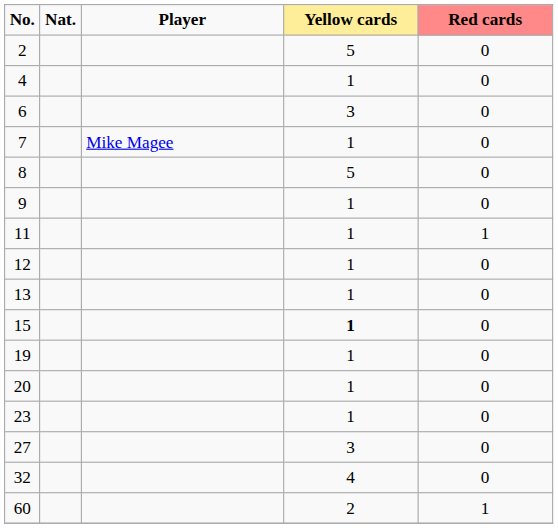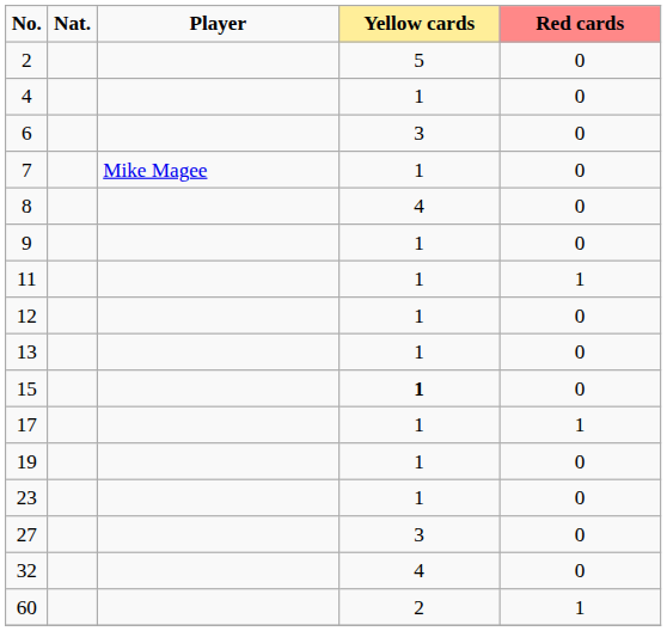8 | Yellow cards: 5 -> 4
+ row: 17 | 1 | 1
- row: 20 | 1 | 0
